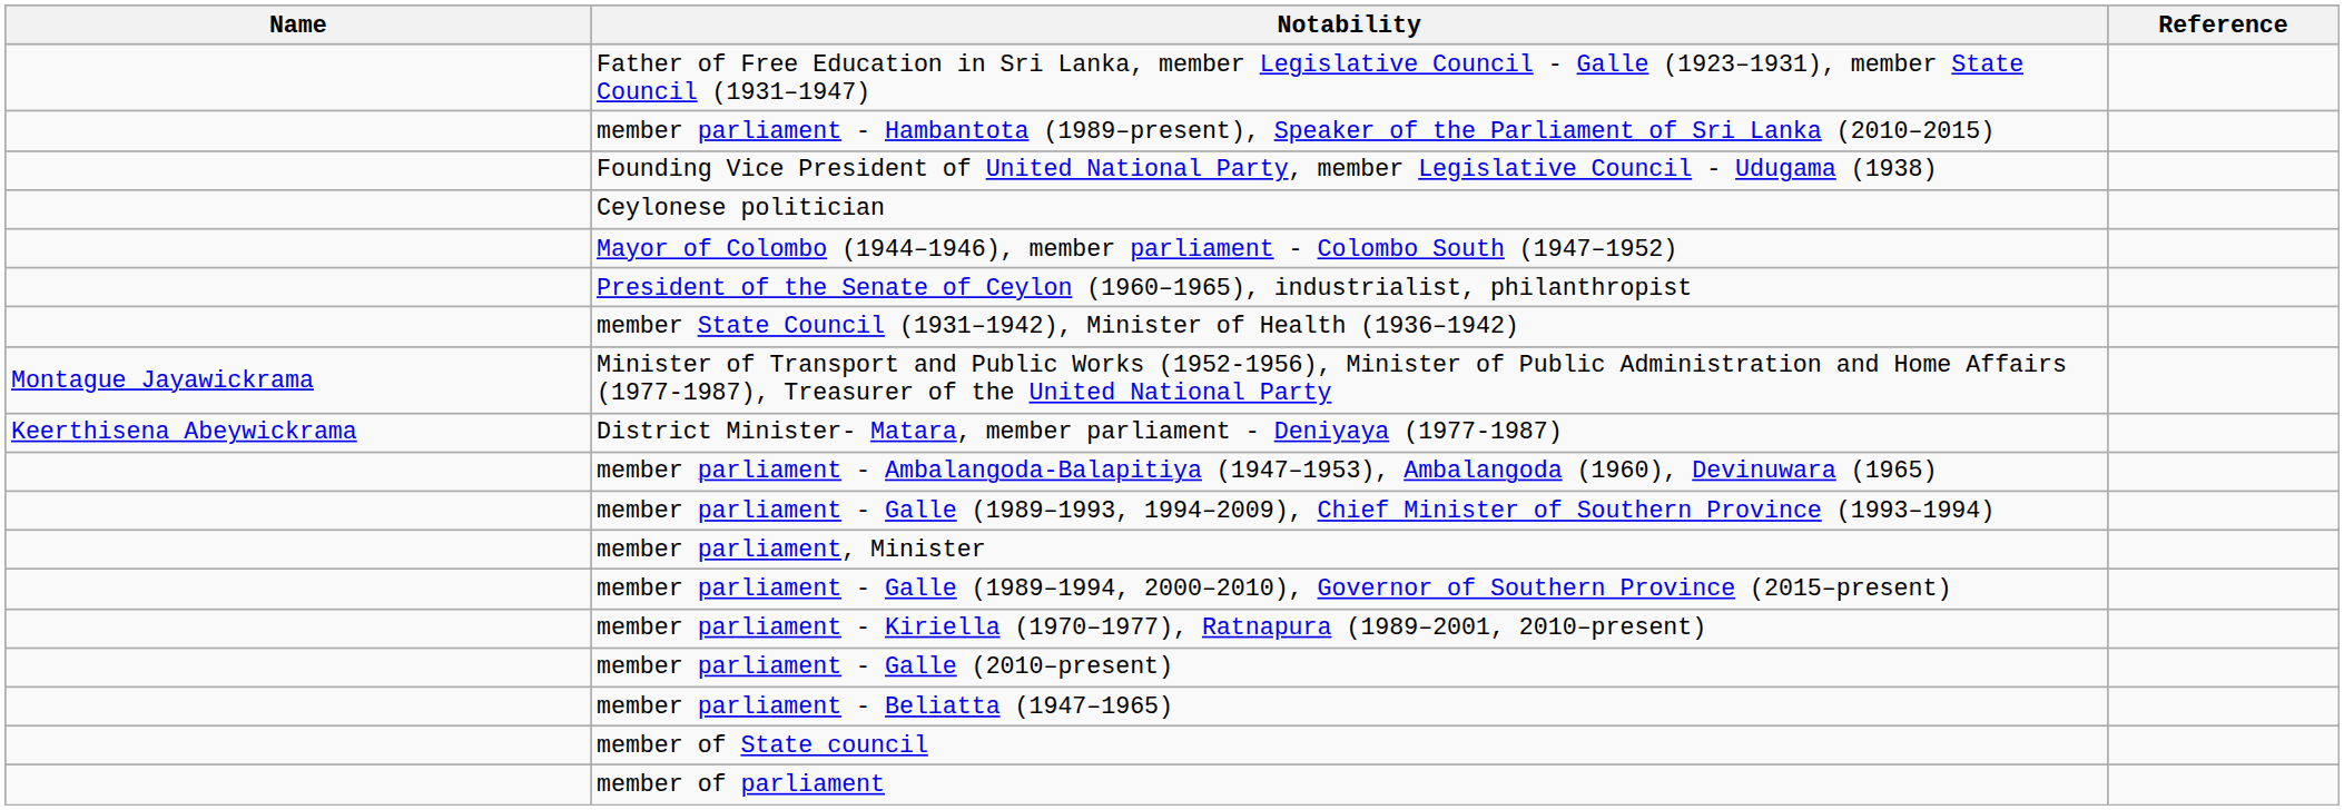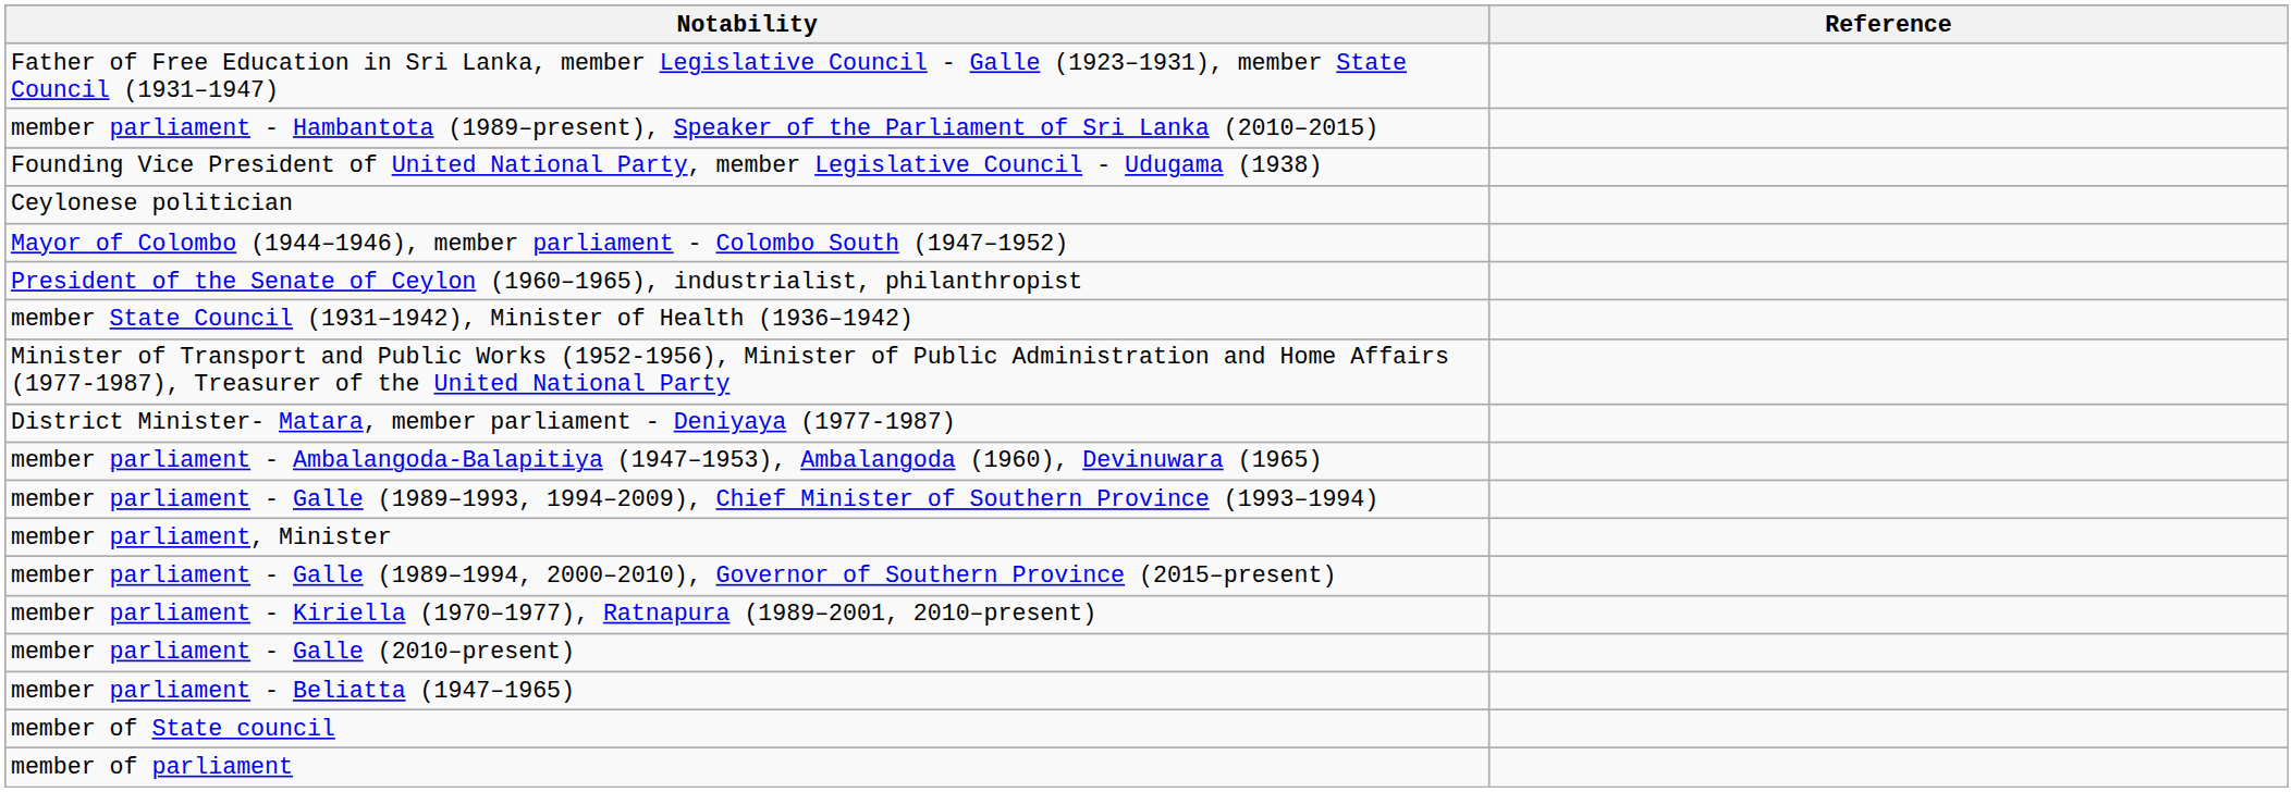- column: Name | Montague Jayawickrama | Keerthisena Abeywickrama
